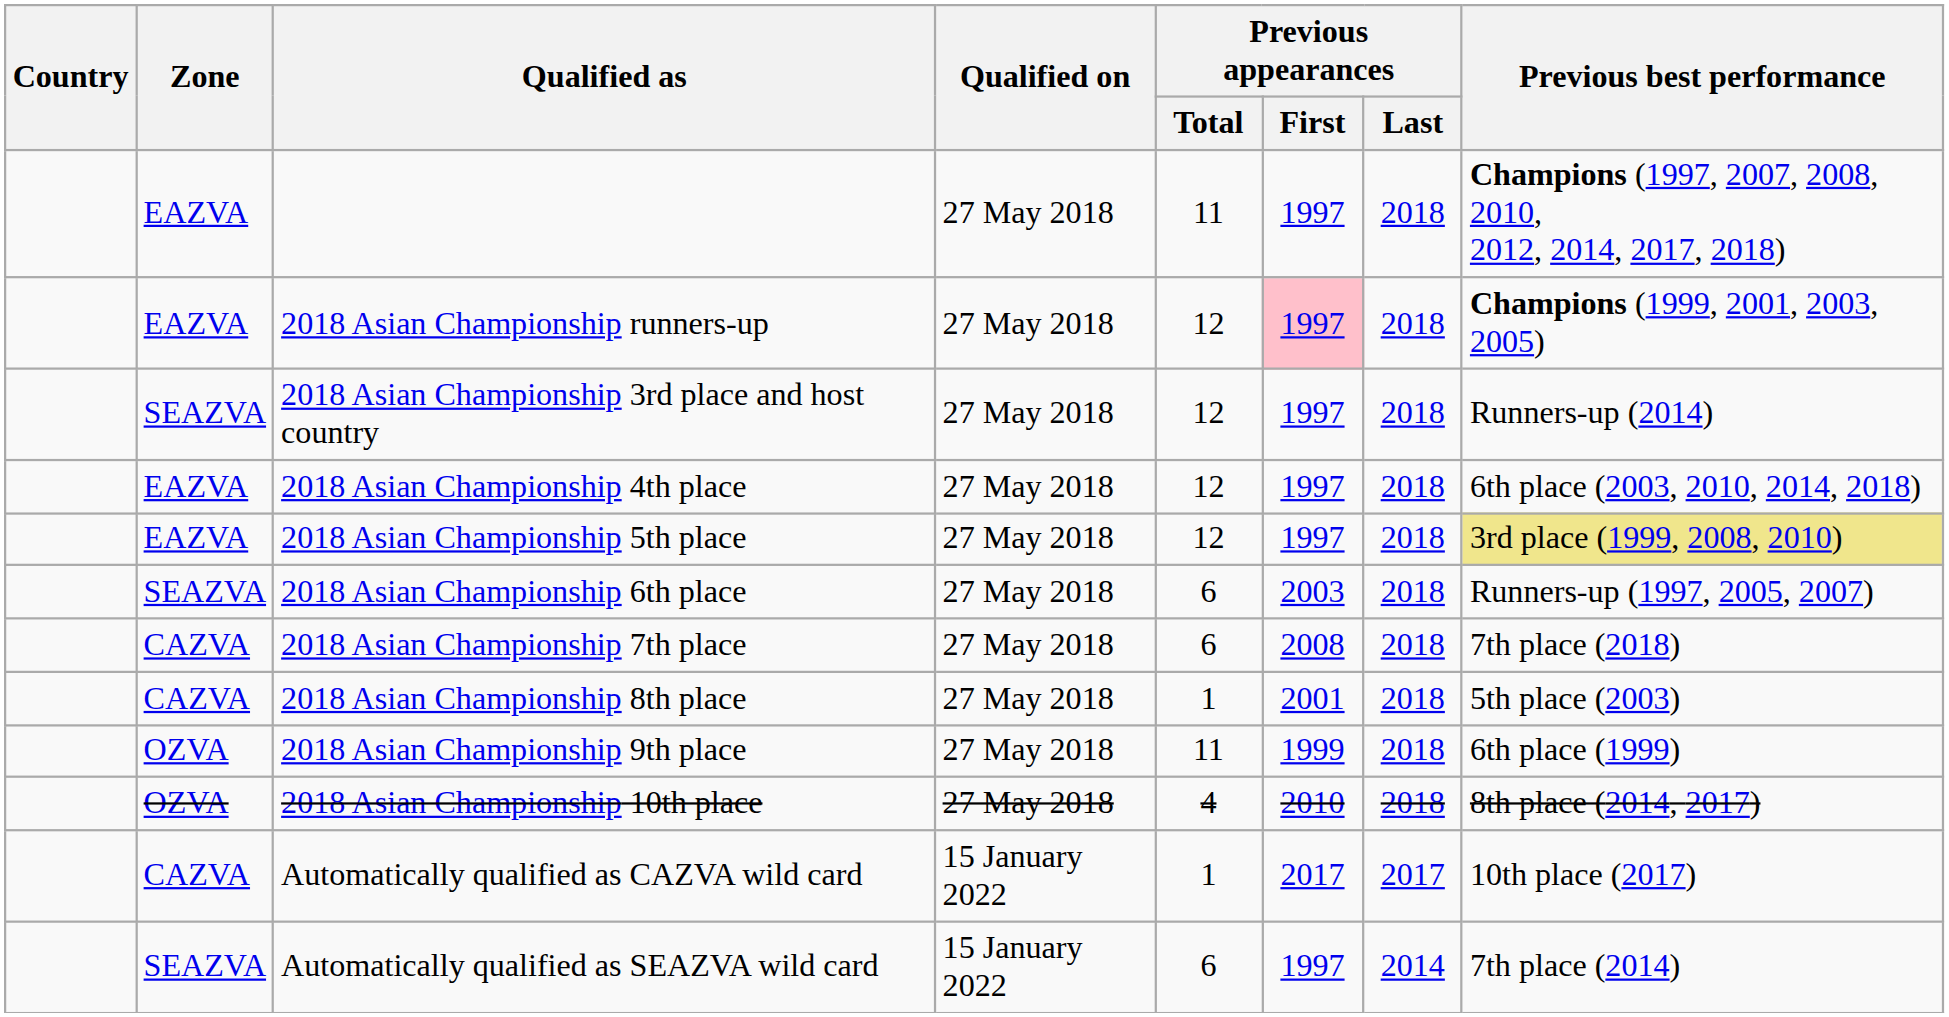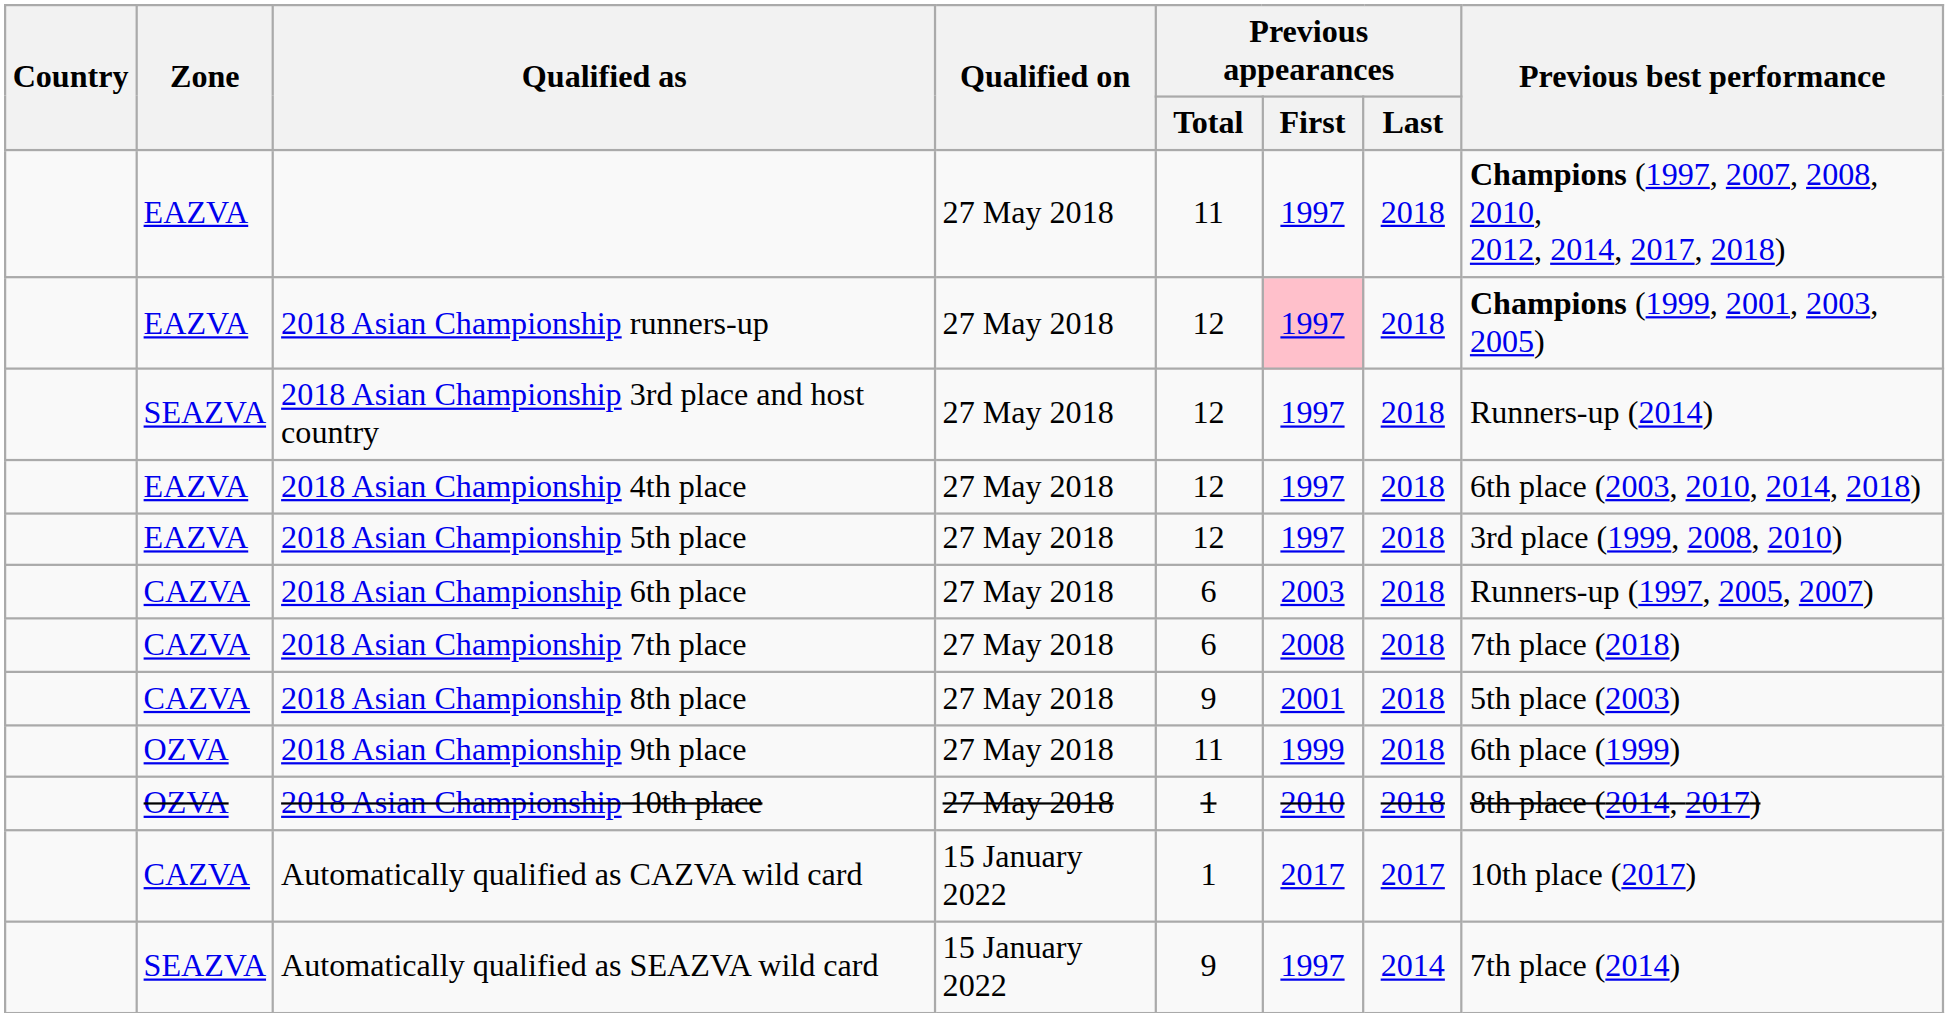2018 Asian Championship 5th place | Previous best performance: khaki background -> no background
2018 Asian Championship 6th place | Zone: SEAZVA -> CAZVA
2018 Asian Championship 8th place | Previous appearances / Total: 1 -> 9
2018 Asian Championship 10th place | Previous appearances / Total: 4 -> 1
Automatically qualified as SEAZVA wild card | Previous appearances / Total: 6 -> 9
